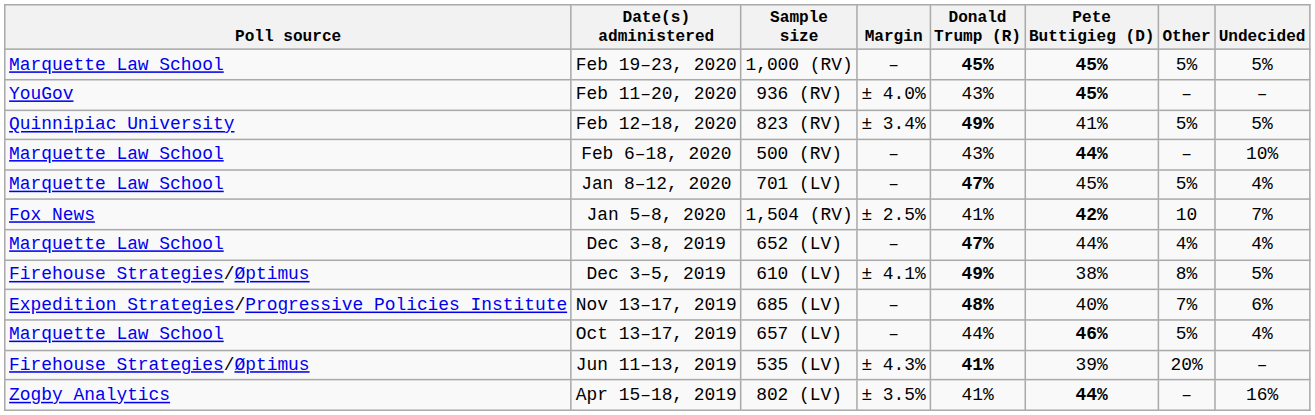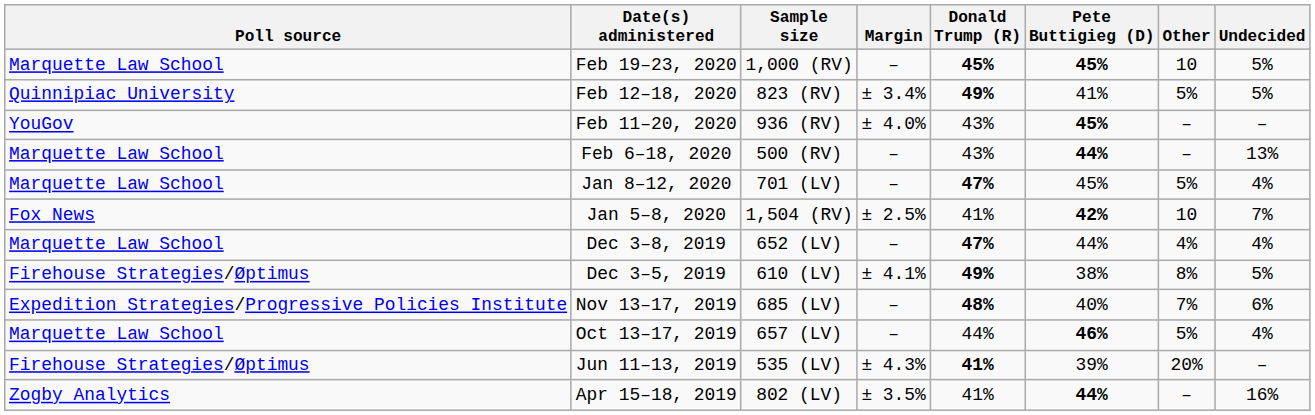Feb 19–23, 2020 | Other: 5% -> 10
rows swapped: Feb 11–20, 2020 <-> Feb 12–18, 2020
Feb 6–18, 2020 | Undecided: 10% -> 13%
